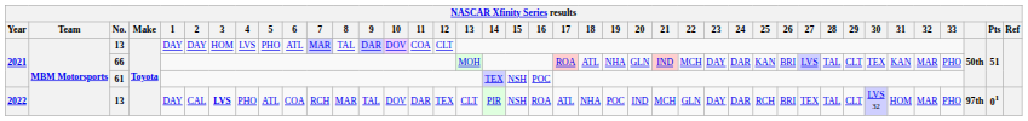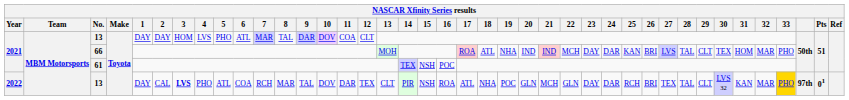66 | 20: GLN -> IND
66 | 31: KAN -> HOM
2022 / 13 | 20: IND -> GLN
2022 / 13 | 31: HOM -> KAN
2022 / 13 | 33: no background -> gold background
